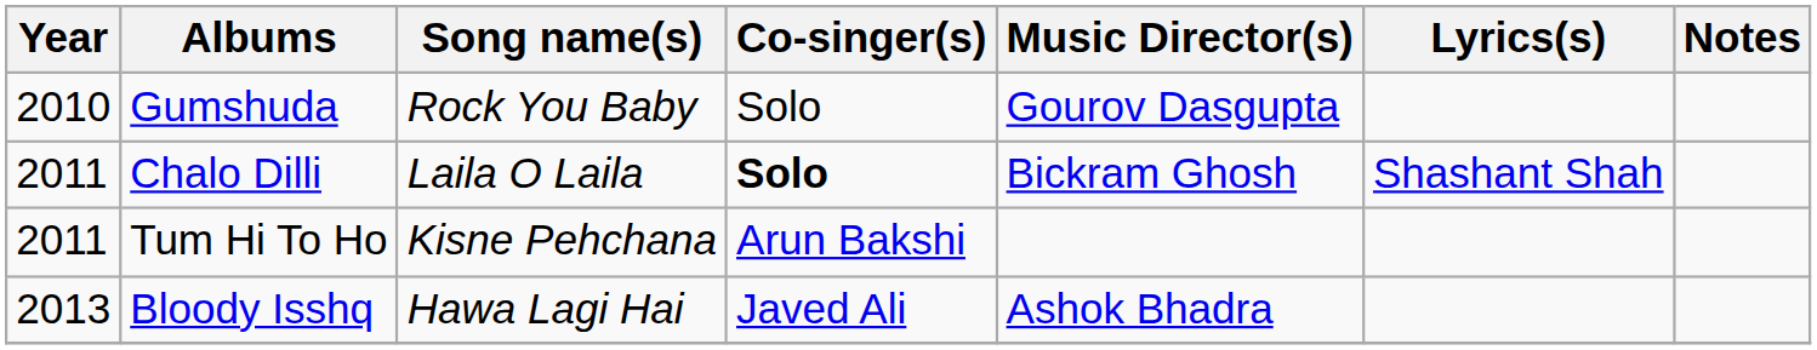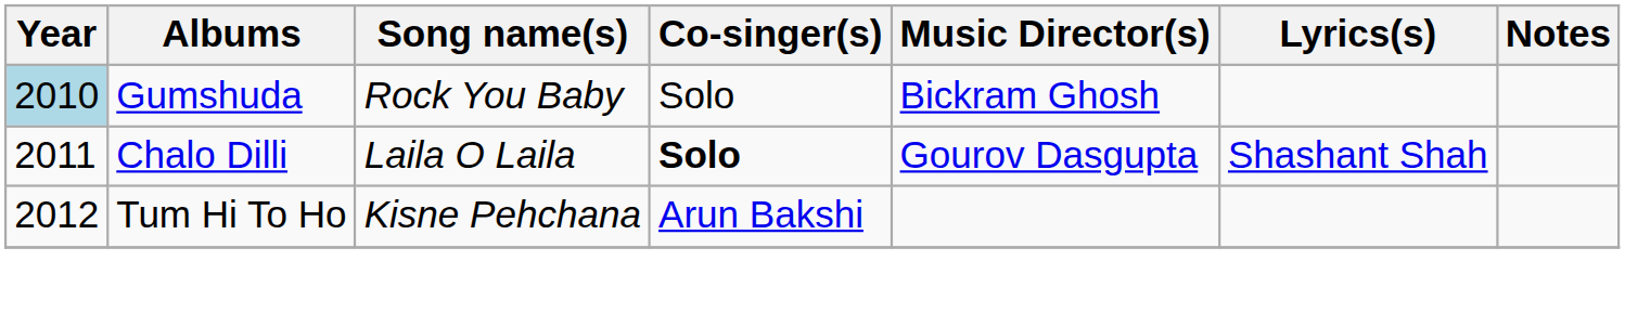Gumshuda | Year: no background -> lightblue background
Gumshuda | Music Director(s): Gourov Dasgupta -> Bickram Ghosh
Chalo Dilli | Music Director(s): Bickram Ghosh -> Gourov Dasgupta
Tum Hi To Ho | Year: 2011 -> 2012
- row: 2013 | Bloody Isshq | Hawa Lagi Hai | Javed Ali | Ashok Bhadra
